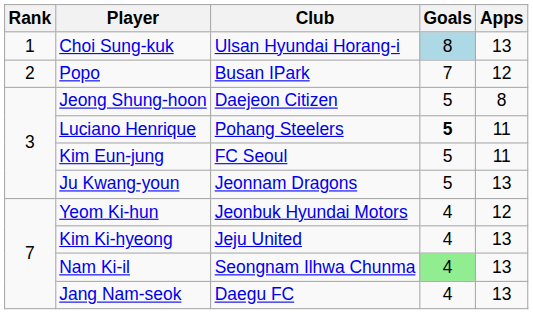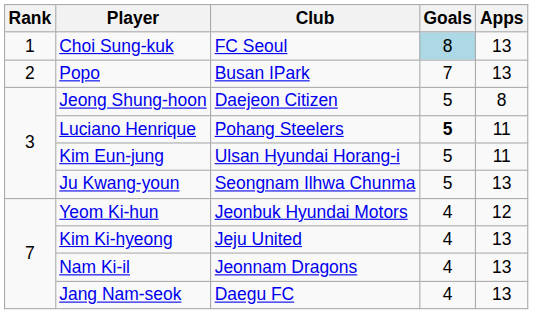Choi Sung-kuk | Club: Ulsan Hyundai Horang-i -> FC Seoul
Popo | Apps: 12 -> 13
Kim Eun-jung | Club: FC Seoul -> Ulsan Hyundai Horang-i
Ju Kwang-youn | Club: Jeonnam Dragons -> Seongnam Ilhwa Chunma
Nam Ki-il | Club: Seongnam Ilhwa Chunma -> Jeonnam Dragons
Nam Ki-il | Goals: lightgreen background -> no background
